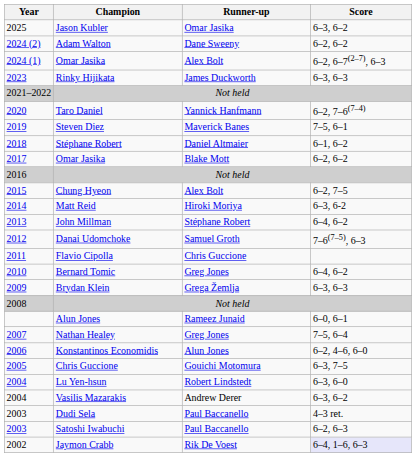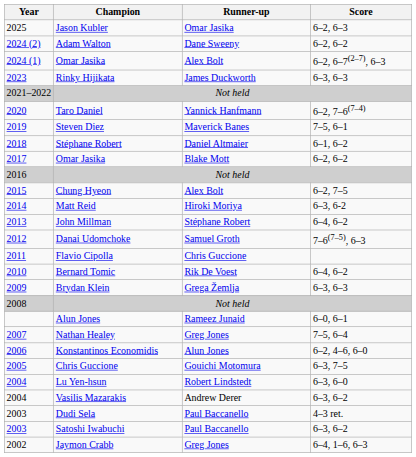2025 | Score: 6–3, 6–2 -> 6–2, 6–3
2010 | Runner-up: Greg Jones -> Rik De Voest
2003 / Satoshi Iwabuchi | Score: 6–2, 6–3 -> 6–3, 6–2
2002 | Runner-up: Rik De Voest -> Greg Jones
2002 | Score: lavender background -> no background
